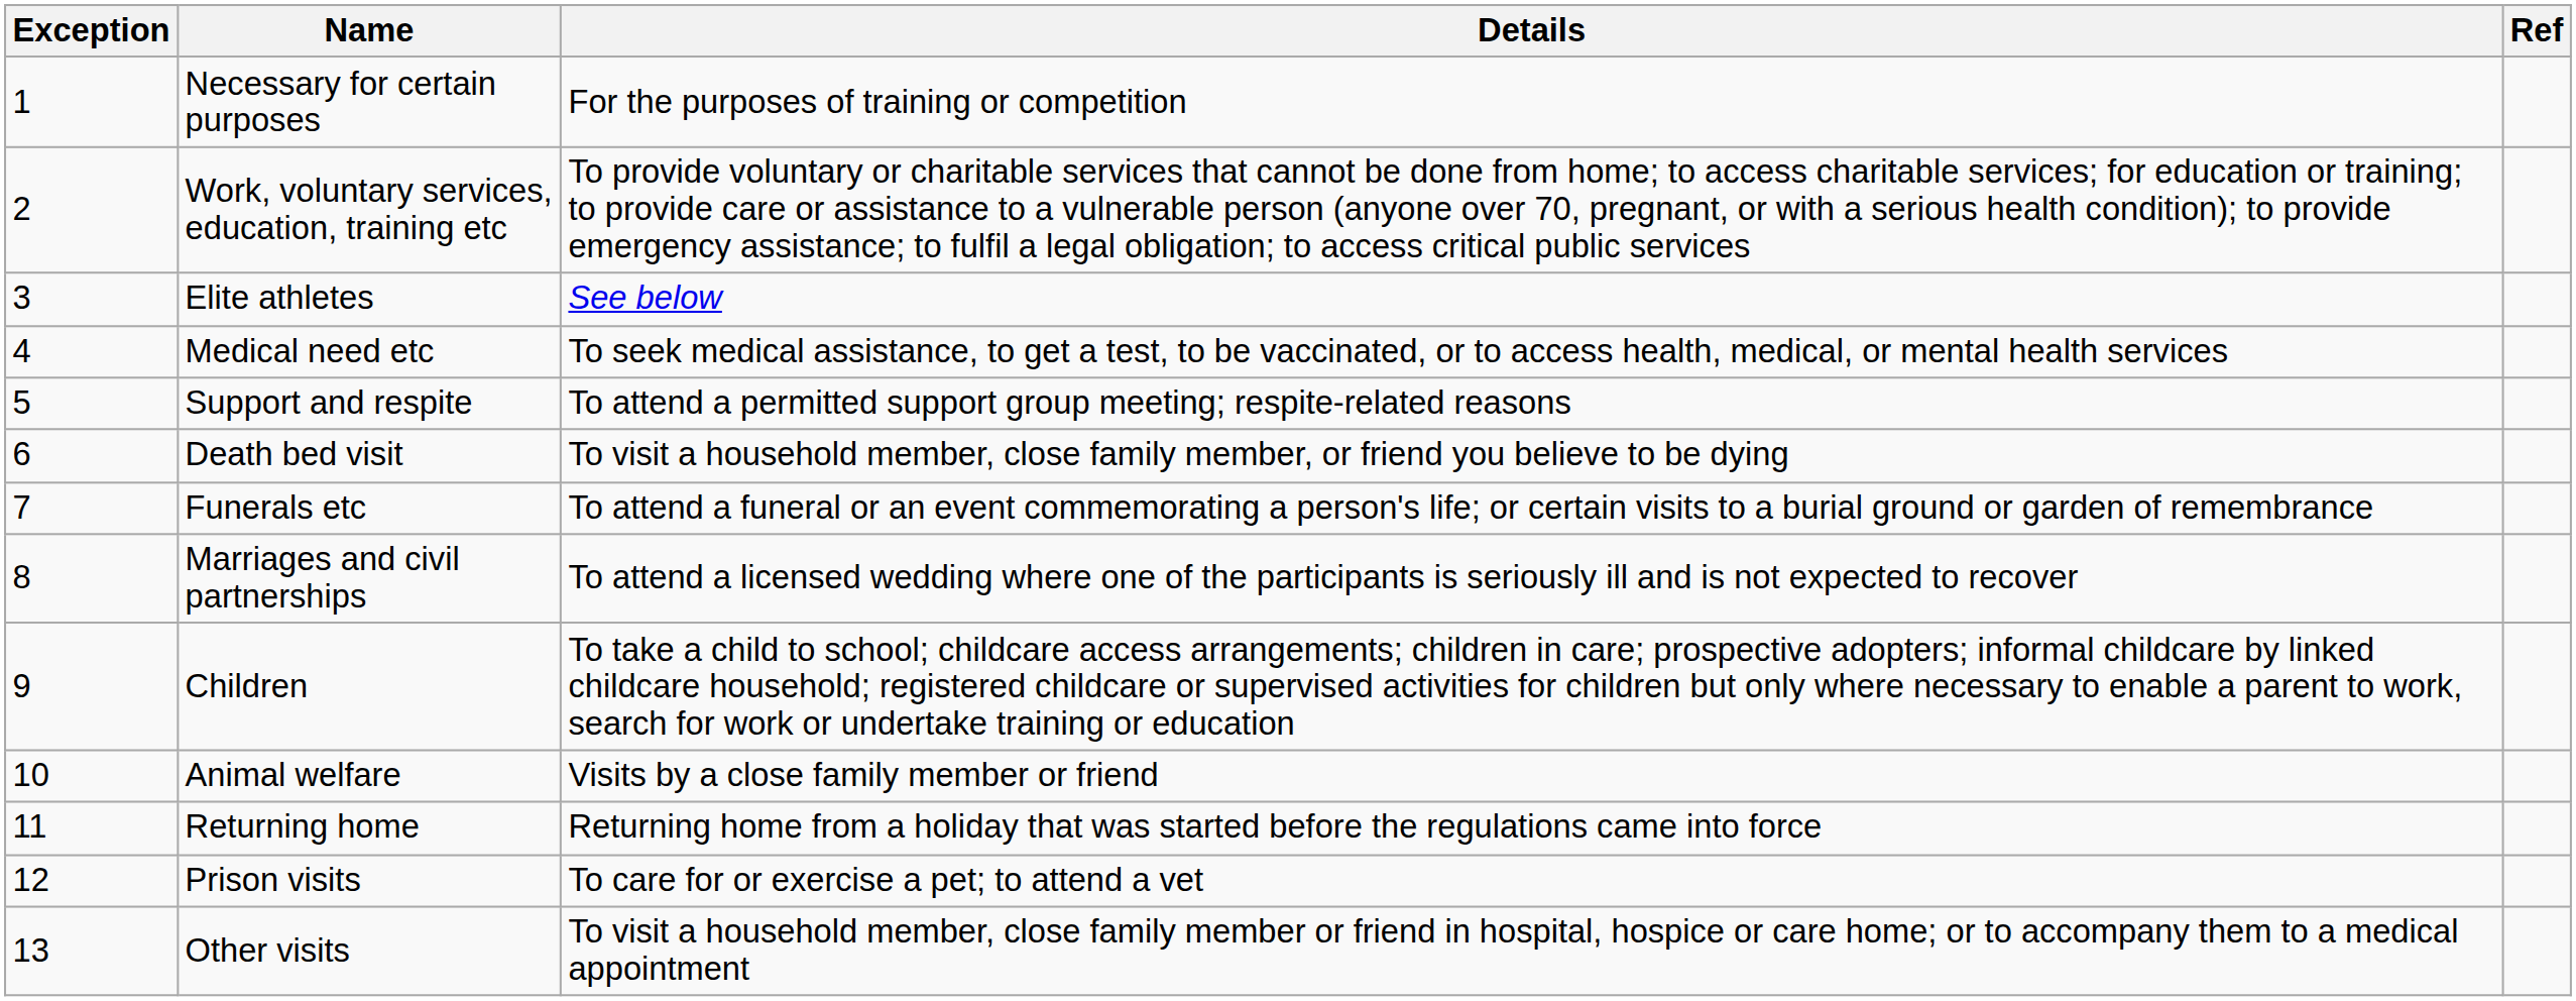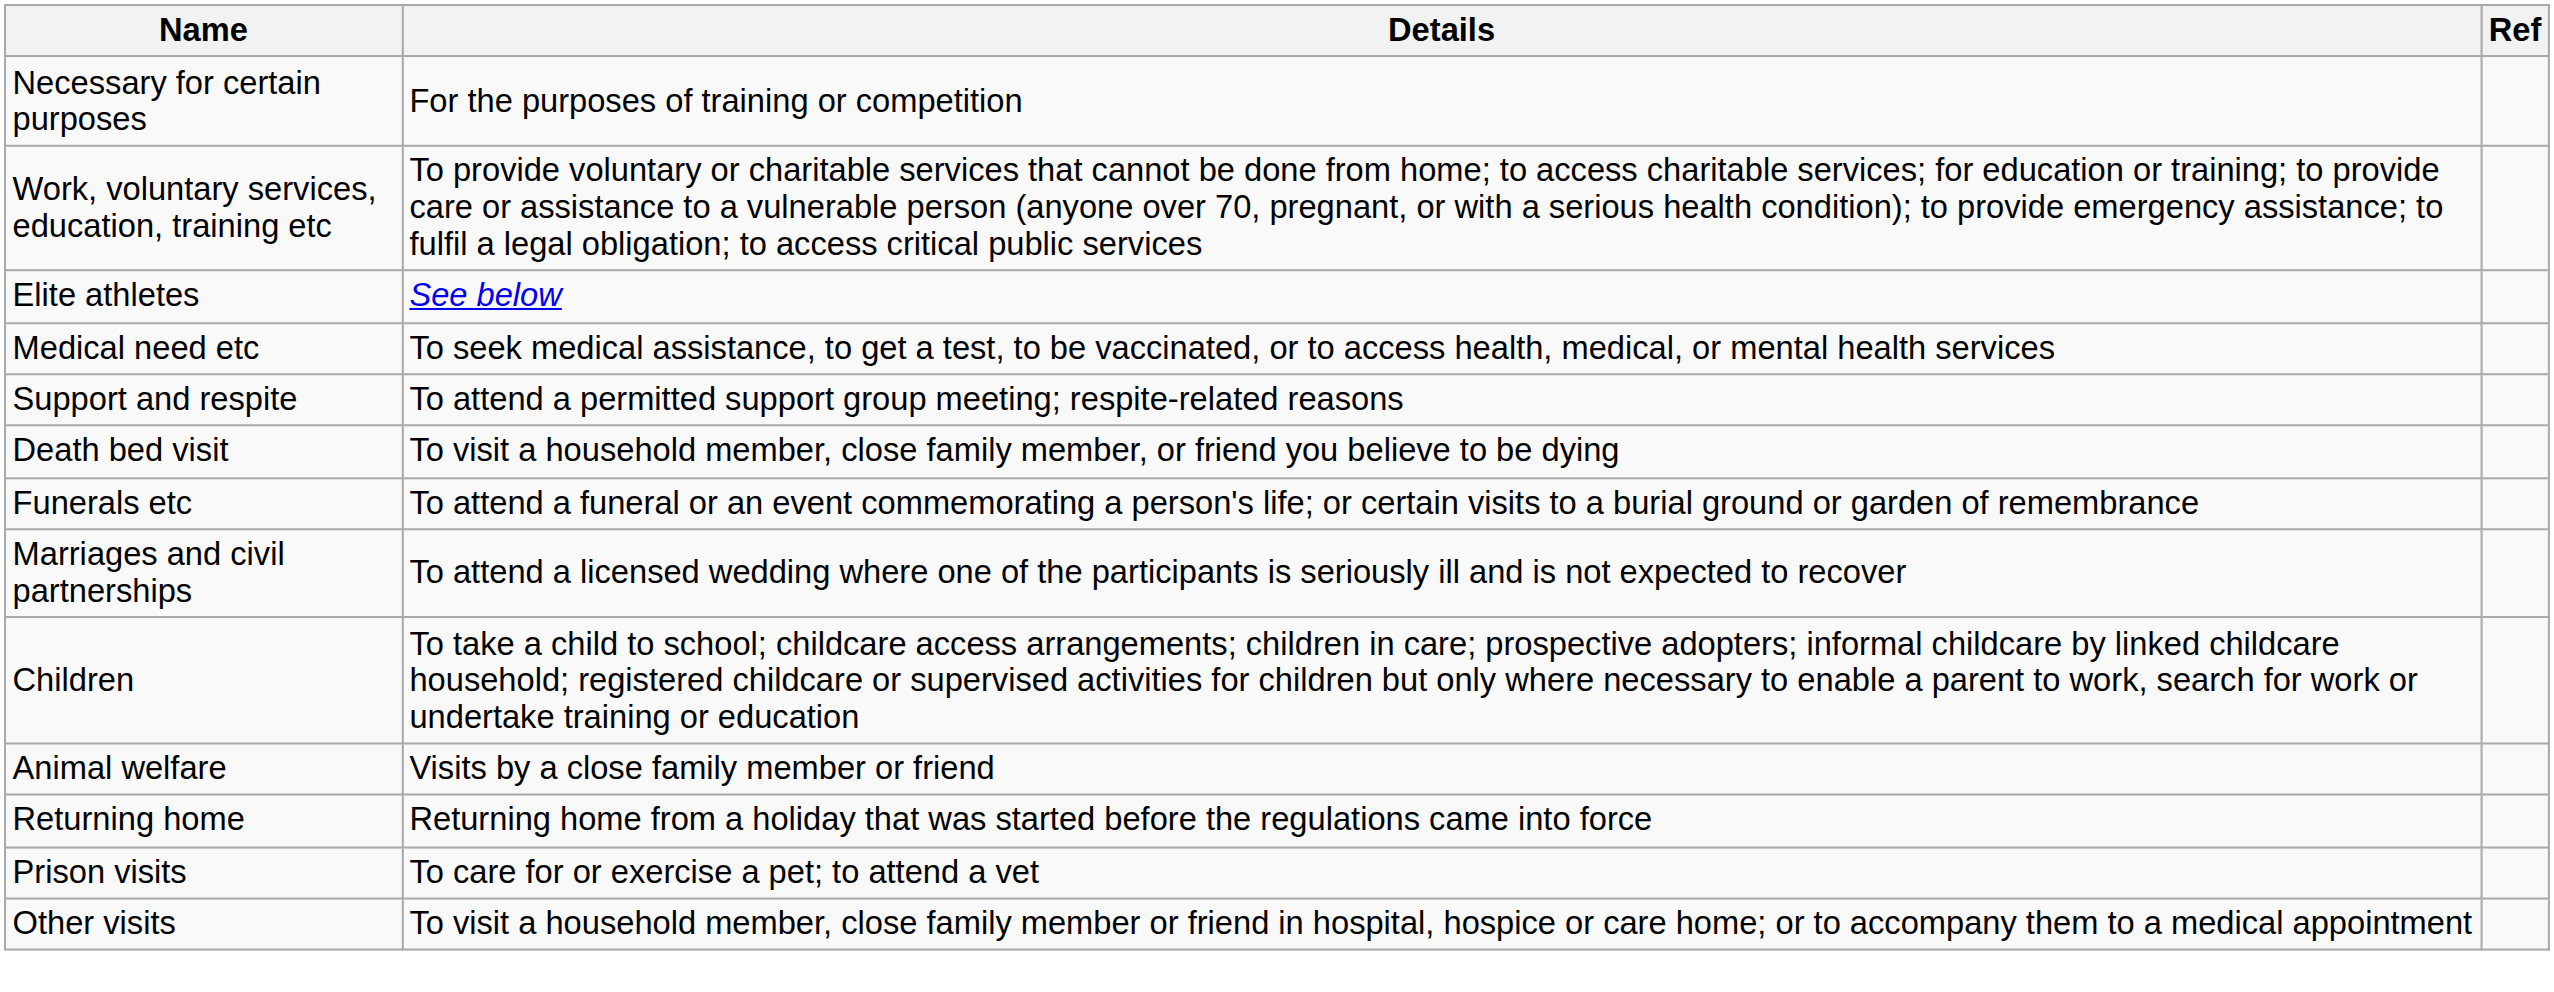- column: Exception | 1 | 2 | 3 | 4 | 5 | 6 | 7 | 8 | 9 | 10 | 11 | 12 | 13
